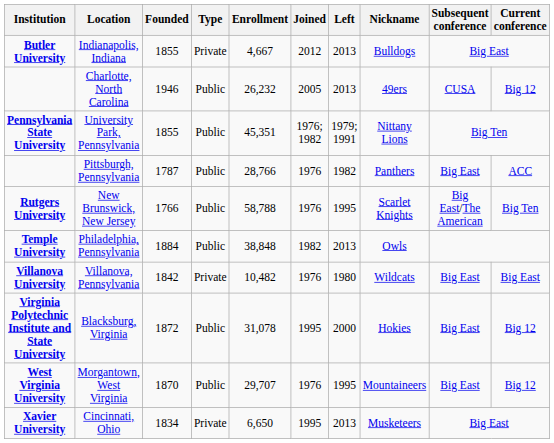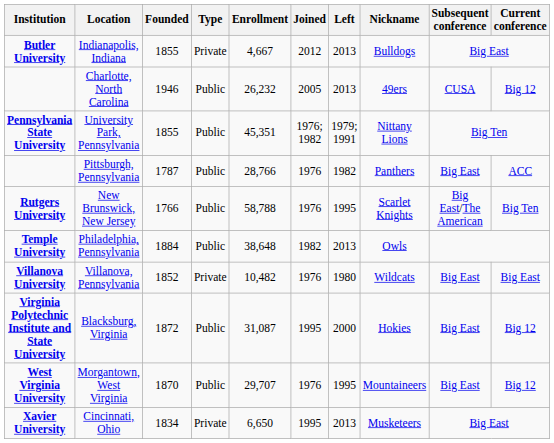Philadelphia, Pennsylvania | Enrollment: 38,848 -> 38,648
Villanova, Pennsylvania | Founded: 1842 -> 1852
Blacksburg, Virginia | Enrollment: 31,078 -> 31,087
